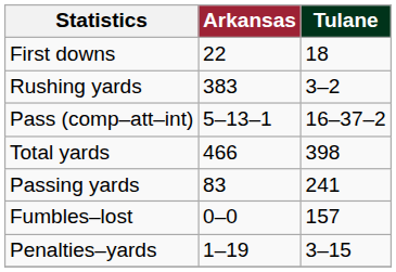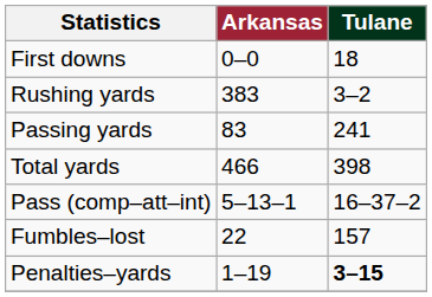First downs | Arkansas: 22 -> 0–0
rows swapped: Passing yards <-> Pass (comp–att–int)
Fumbles–lost | Arkansas: 0–0 -> 22
Penalties–yards | Tulane: normal -> bold
